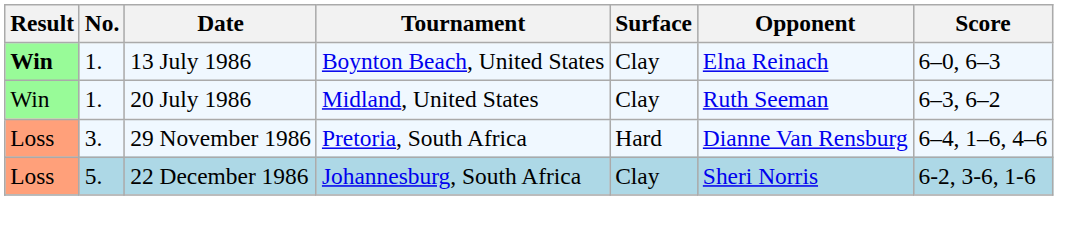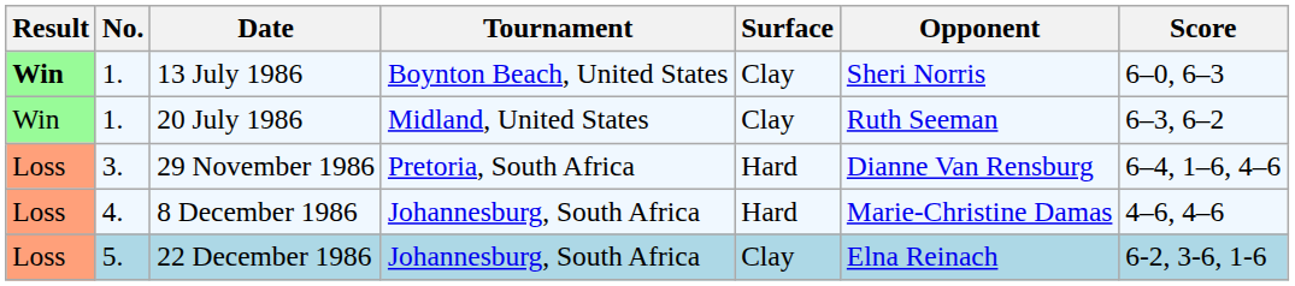13 July 1986 | Opponent: Elna Reinach -> Sheri Norris
+ row: Loss | 4. | 8 December 1986 | Johannesburg, South Africa | Hard | Marie-Christine Damas | 4–6, 4–6
22 December 1986 | Opponent: Sheri Norris -> Elna Reinach
